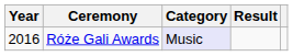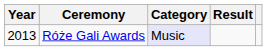Róże Gali Awards | Year: 2016 -> 2013
